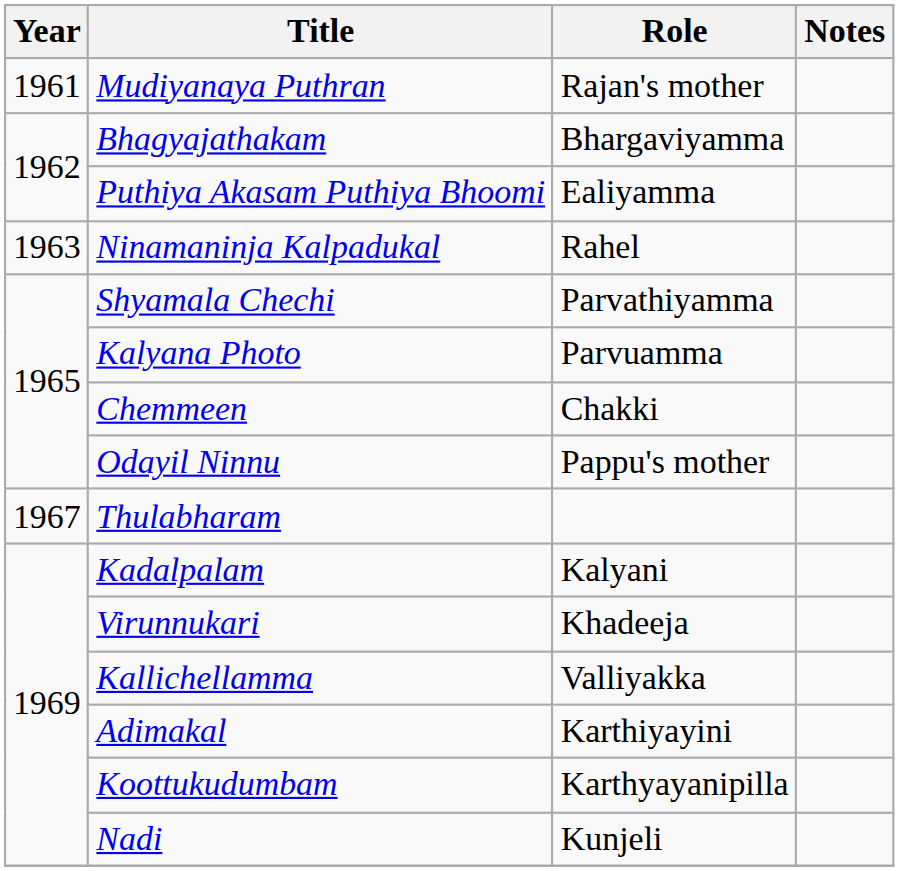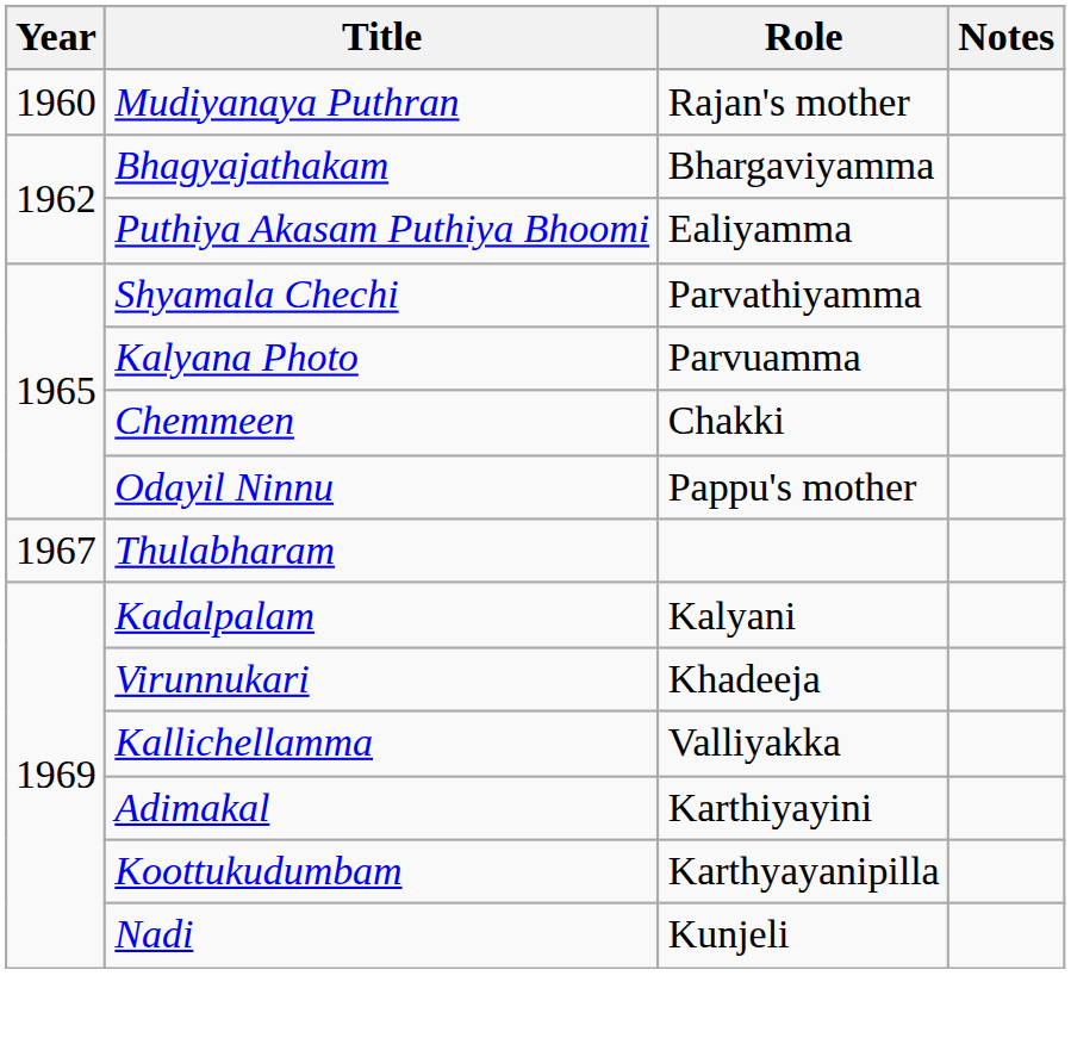Mudiyanaya Puthran | Year: 1961 -> 1960
- row: 1963 | Ninamaninja Kalpadukal | Rahel
